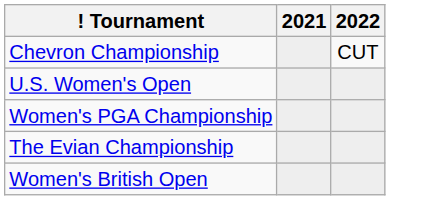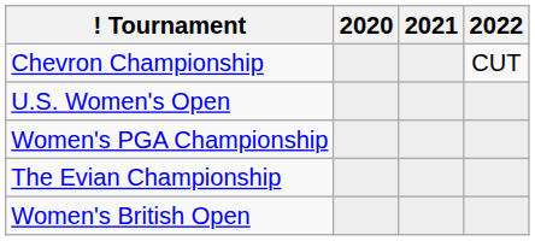+ column: 2020
